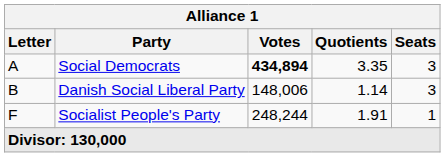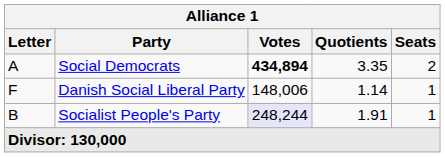Social Democrats | Seats: 3 -> 2
Danish Social Liberal Party | Letter: B -> F
Danish Social Liberal Party | Seats: 3 -> 1
Socialist People's Party | Letter: F -> B
Socialist People's Party | Votes: no background -> lavender background
